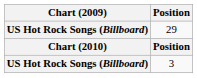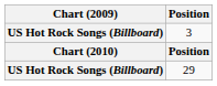rows swapped: 29 <-> 3
